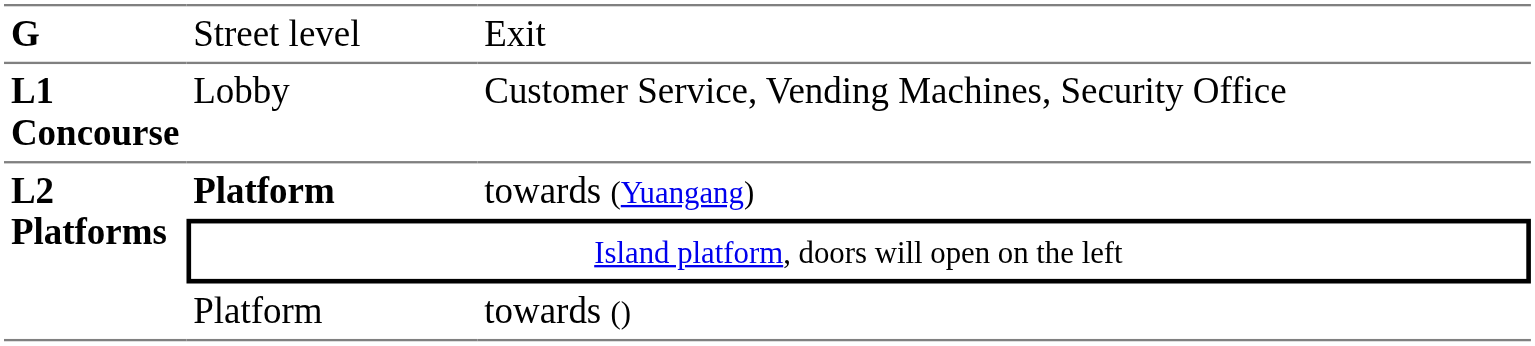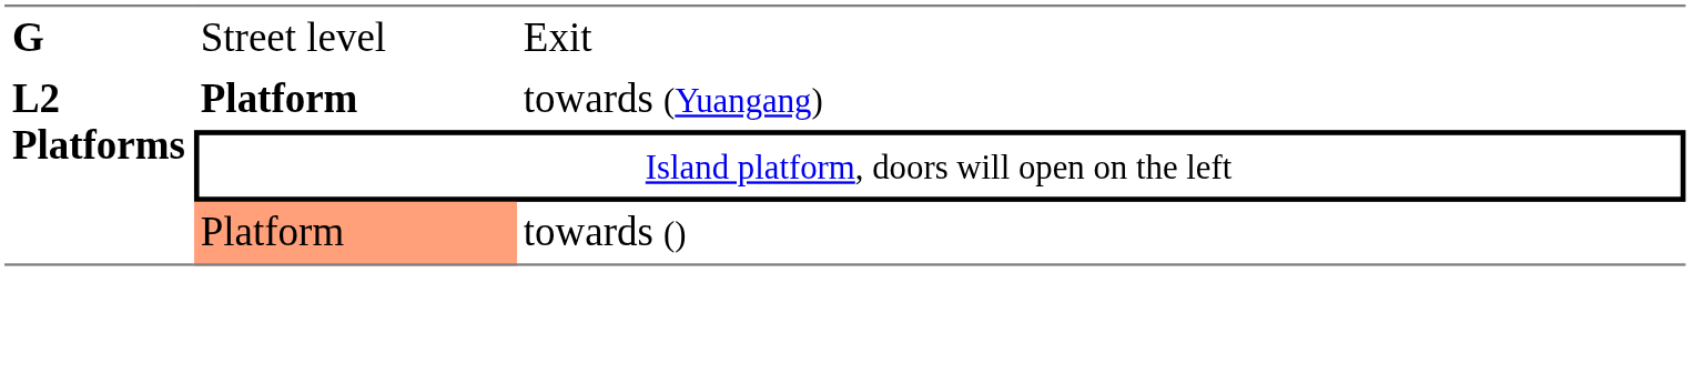- row: L1 Concourse | Lobby | Customer Service, Vending Machines, Security Office
towards () | column 2: no background -> lightsalmon background
